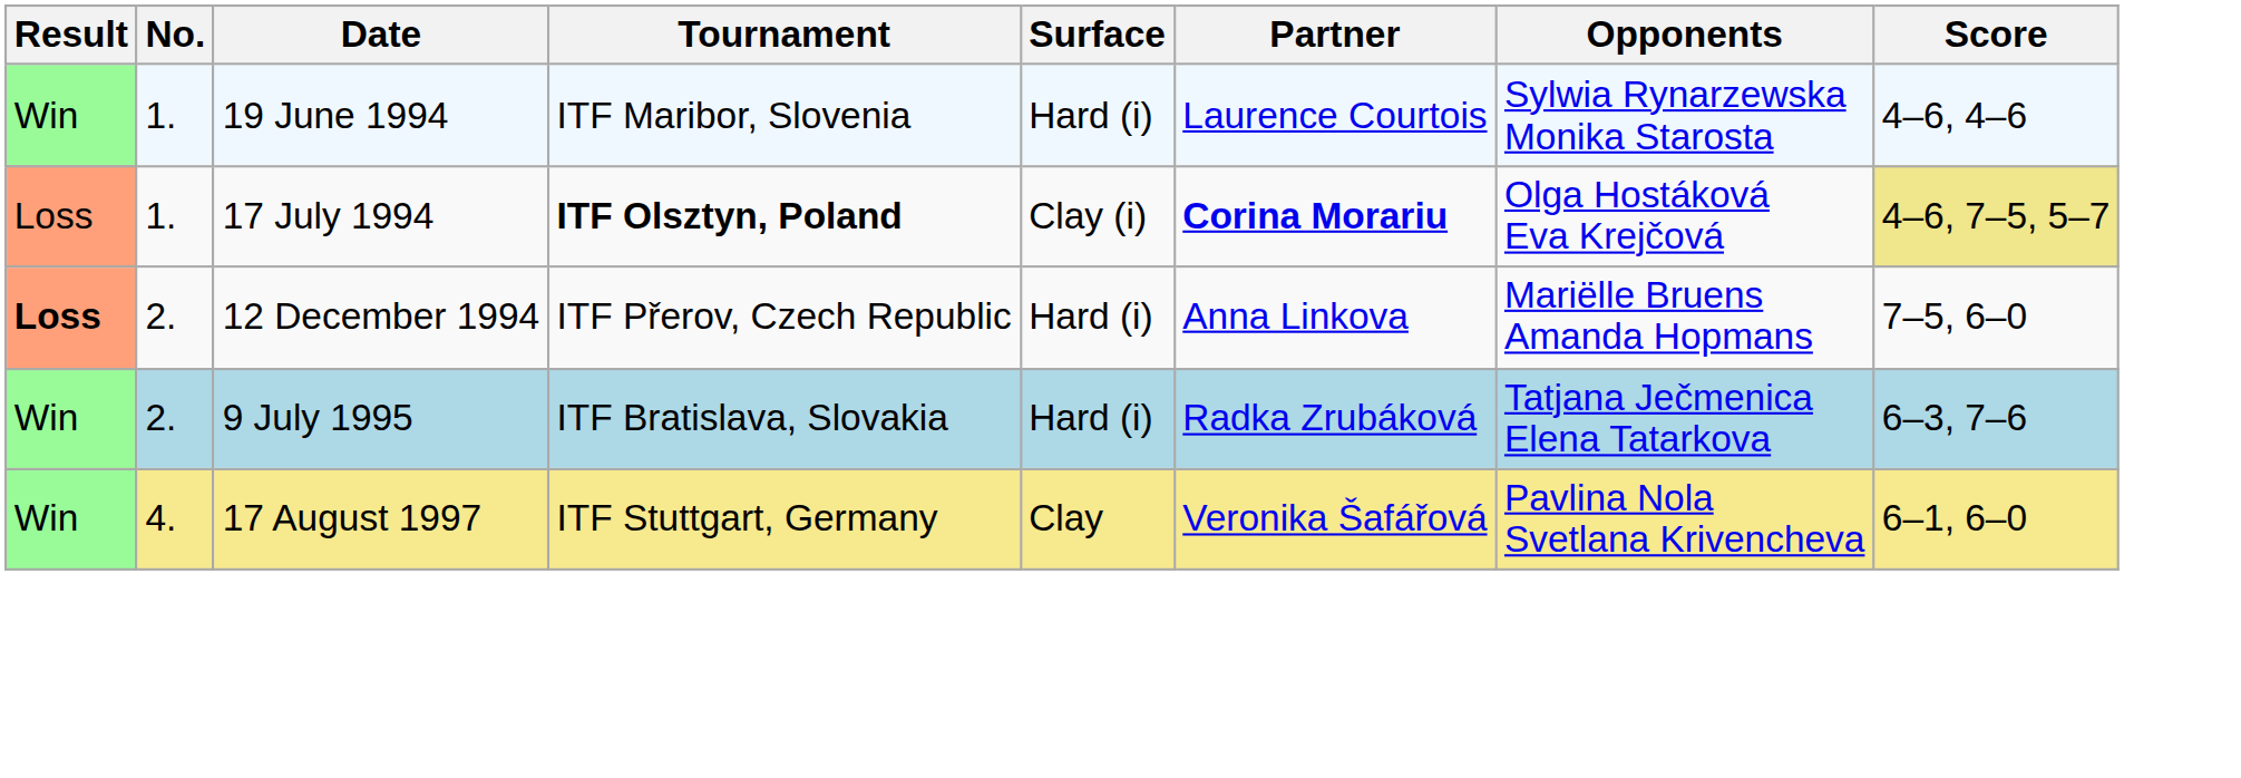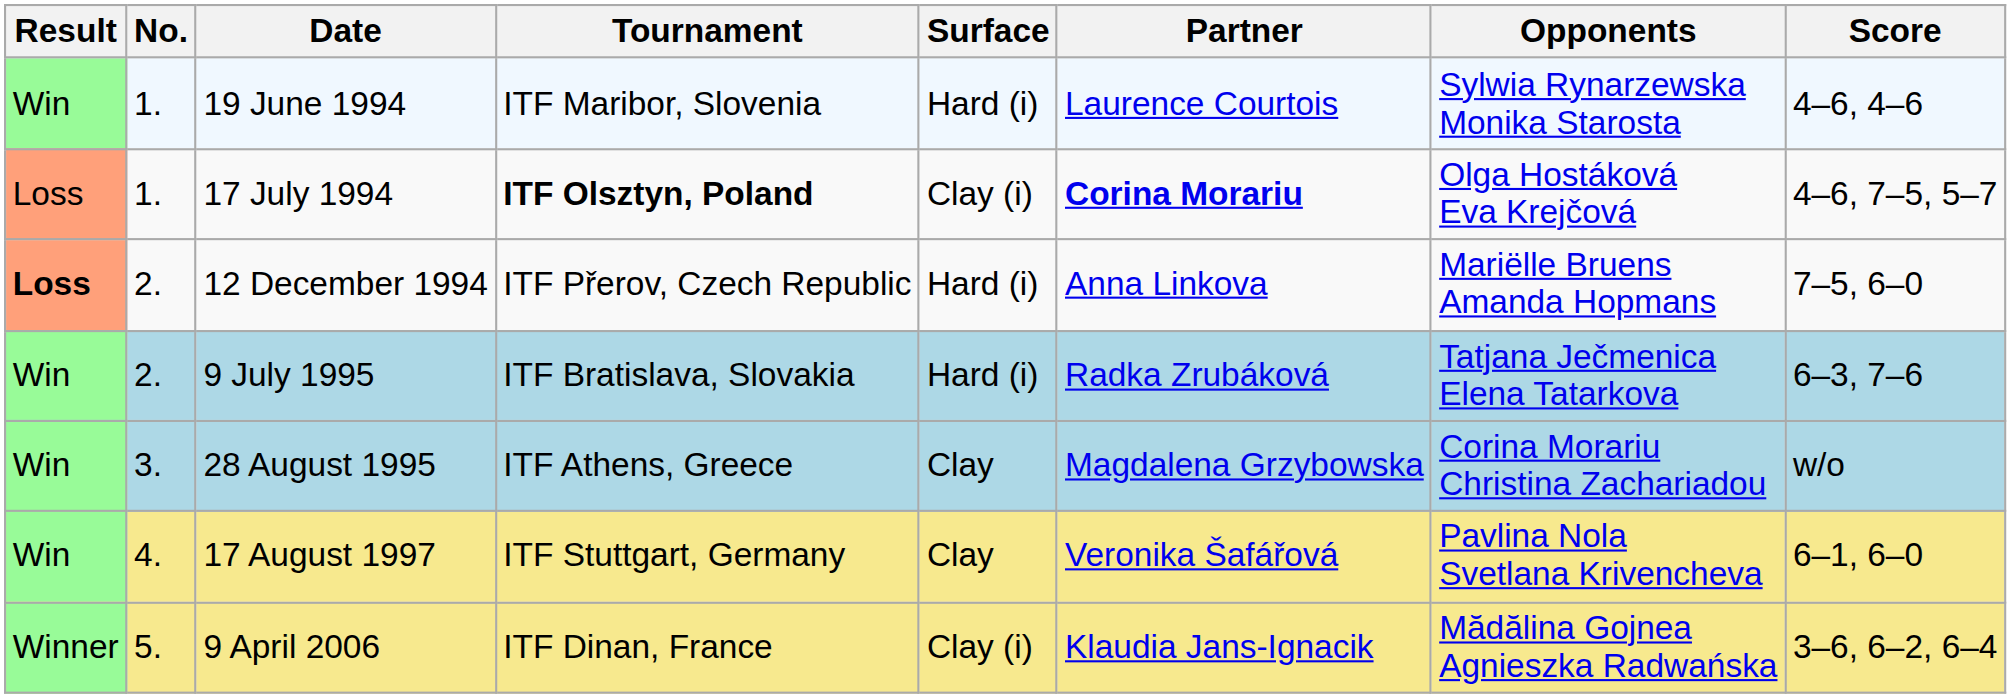17 July 1994 | Score: khaki background -> no background
+ row: Win | 3. | 28 August 1995 | ITF Athens, Greece | Clay | Magdalena Grzybowska | Corina Morariu Christina Zachariadou | w/o
+ row: Winner | 5. | 9 April 2006 | ITF Dinan, France | Clay (i) | Klaudia Jans-Ignacik | Mădălina Gojnea Agnieszka Radwańska | 3–6, 6–2, 6–4
